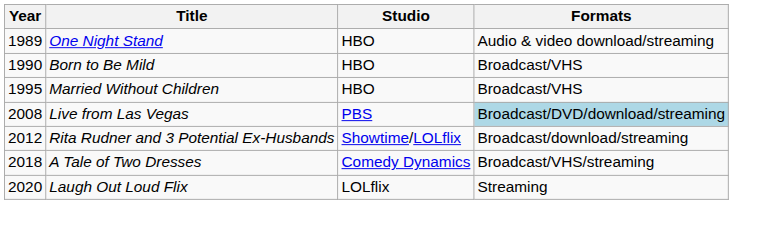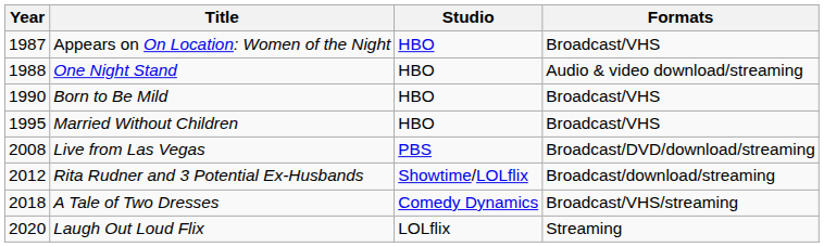+ row: 1987 | Appears on On Location: Women of the Night | HBO | Broadcast/VHS
One Night Stand | Year: 1989 -> 1988
Live from Las Vegas | Formats: lightblue background -> no background
